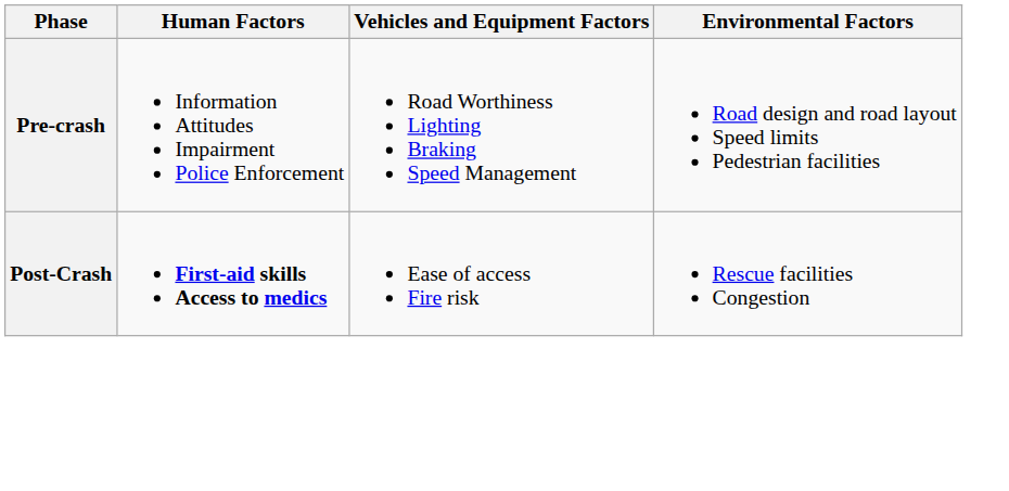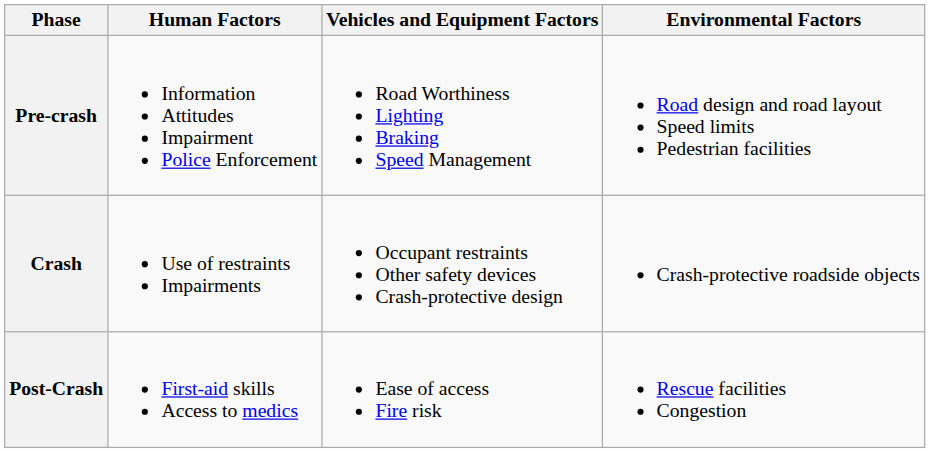+ row: Crash | Use of restraints Impairments | Occupant restraints Other safety devices Crash-protective design | Crash-protective roadside objects
Post-Crash | Human Factors: bold -> normal
